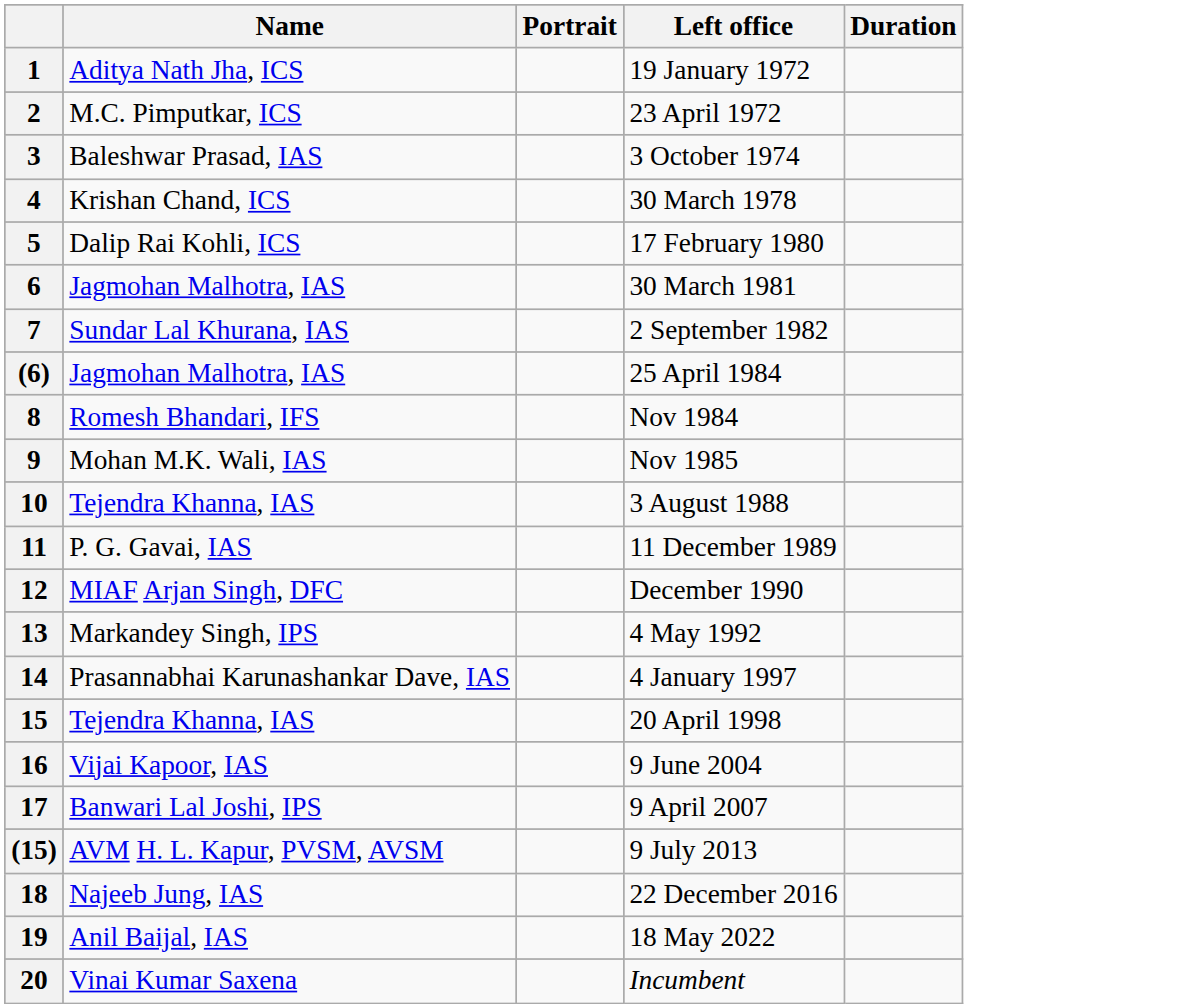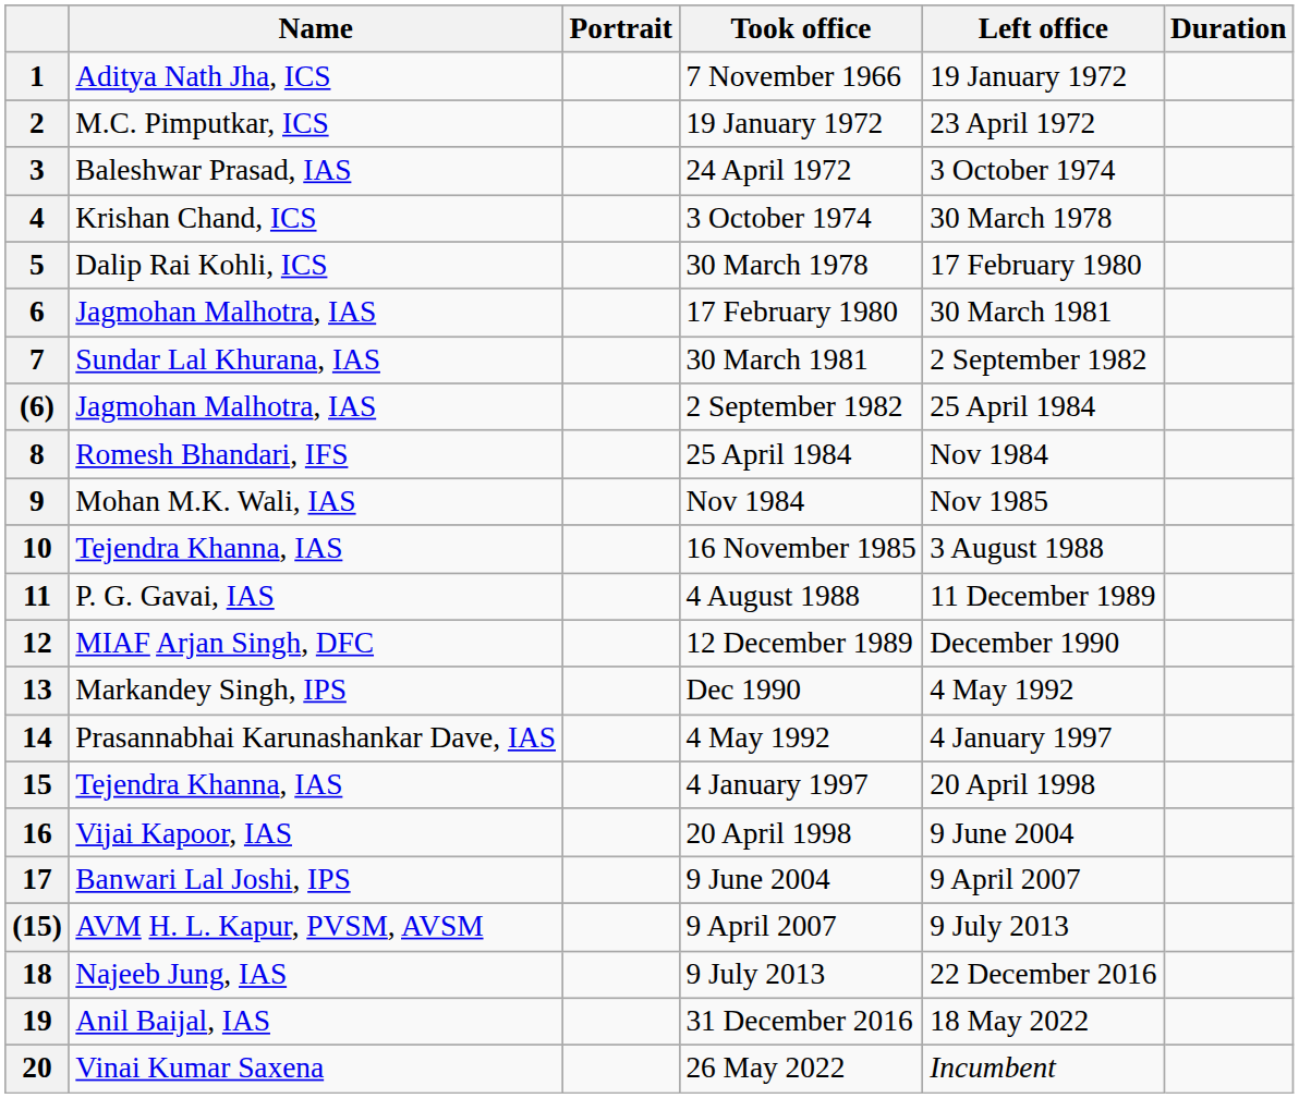+ column: Took office | 7 November 1966 | 19 January 1972 | 24 April 1972 | 3 October 1974 | 30 March 1978 | 17 February 1980 | 30 March 1981 | 2 September 1982 | 25 April 1984 | Nov 1984 | 16 November 1985 | 4 August 1988 | 12 December 1989 | Dec 1990 | 4 May 1992 | 4 January 1997 | 20 April 1998 | 9 June 2004 | 9 April 2007 | 9 July 2013 | 31 December 2016 | 26 May 2022
